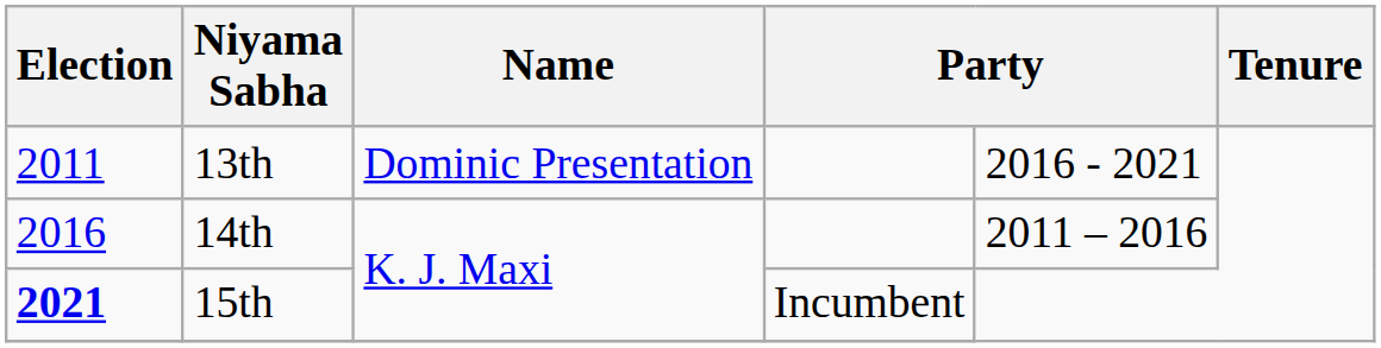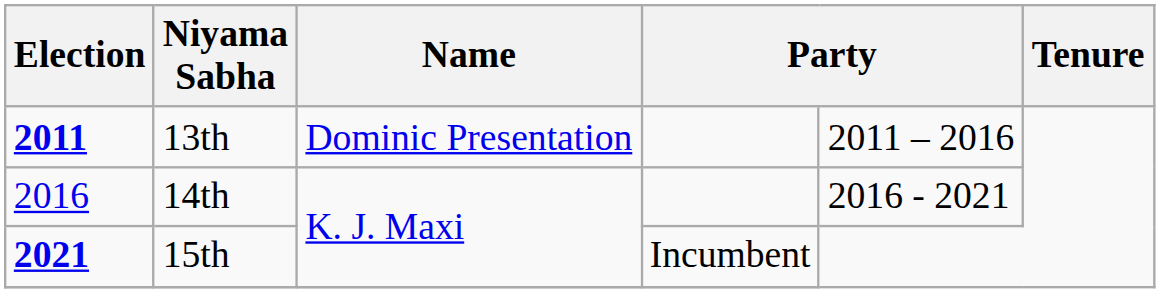13th | Election: normal -> bold
13th | column 5: 2016 - 2021 -> 2011 – 2016
14th | column 5: 2011 – 2016 -> 2016 - 2021
